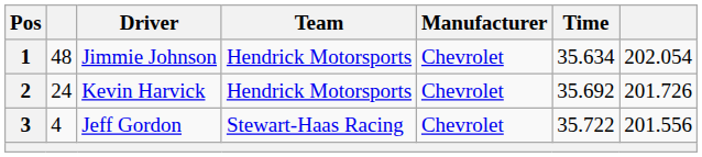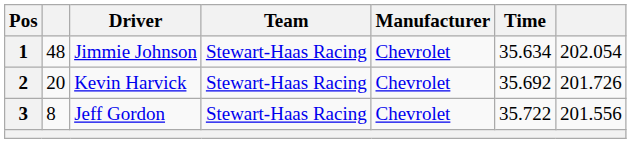1 | Team: Hendrick Motorsports -> Stewart-Haas Racing
2 | column 2: 24 -> 20
2 | Team: Hendrick Motorsports -> Stewart-Haas Racing
3 | column 2: 4 -> 8
